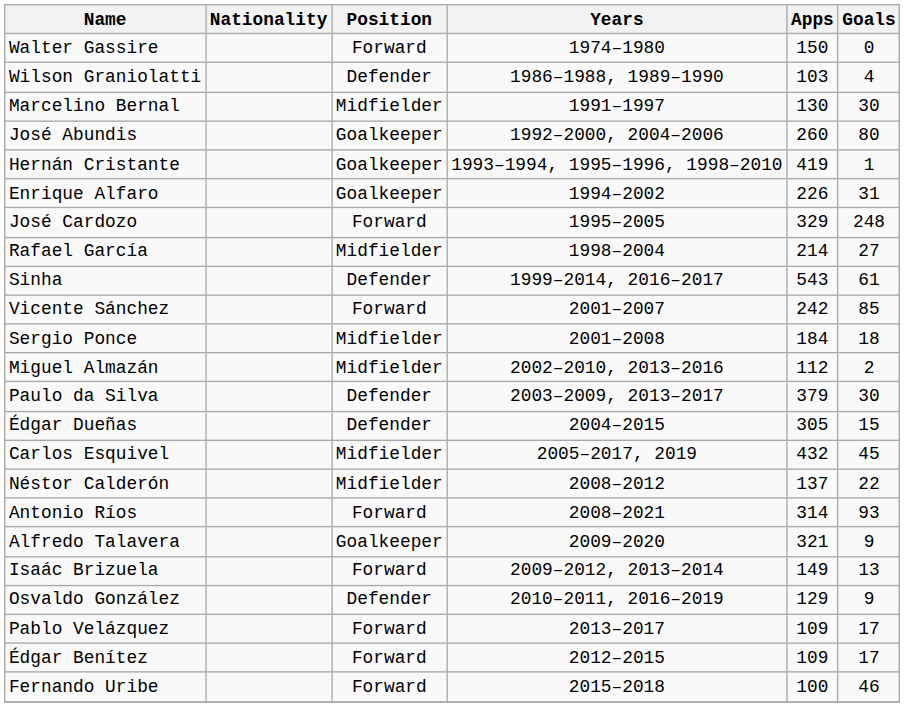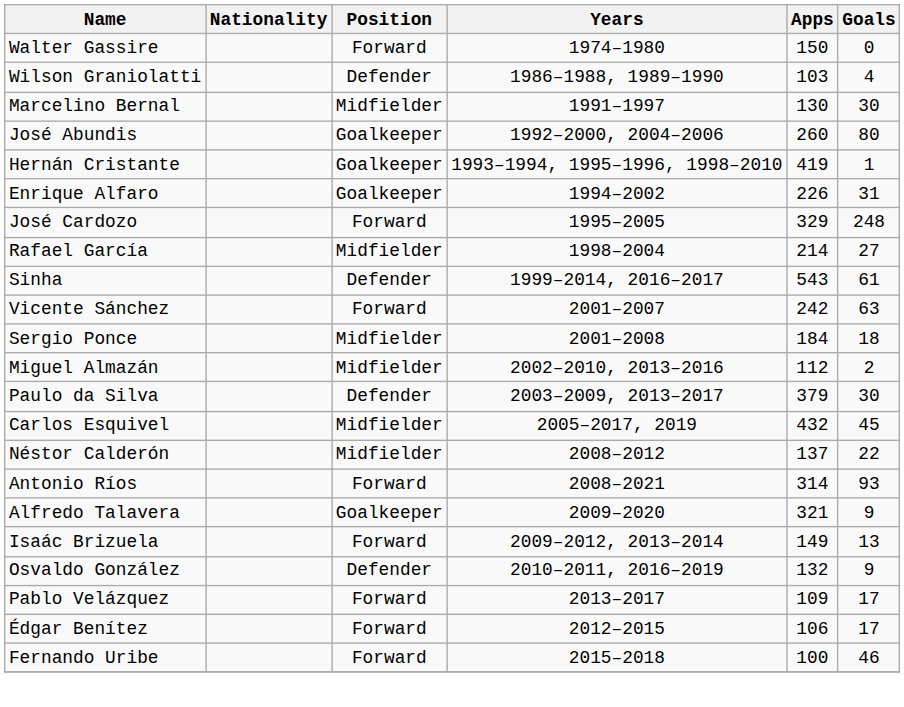Vicente Sánchez | Goals: 85 -> 63
- row: Édgar Dueñas | Defender | 2004–2015 | 305 | 15
Osvaldo González | Apps: 129 -> 132
Édgar Benítez | Apps: 109 -> 106
